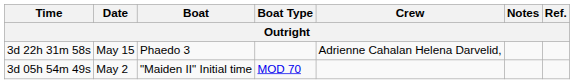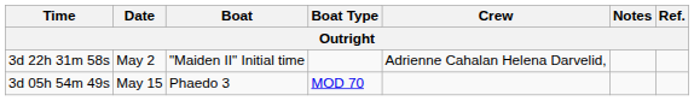3d 22h 31m 58s | Date: May 15 -> May 2
3d 22h 31m 58s | Boat: Phaedo 3 -> "Maiden II" Initial time
3d 05h 54m 49s | Date: May 2 -> May 15
3d 05h 54m 49s | Boat: "Maiden II" Initial time -> Phaedo 3
